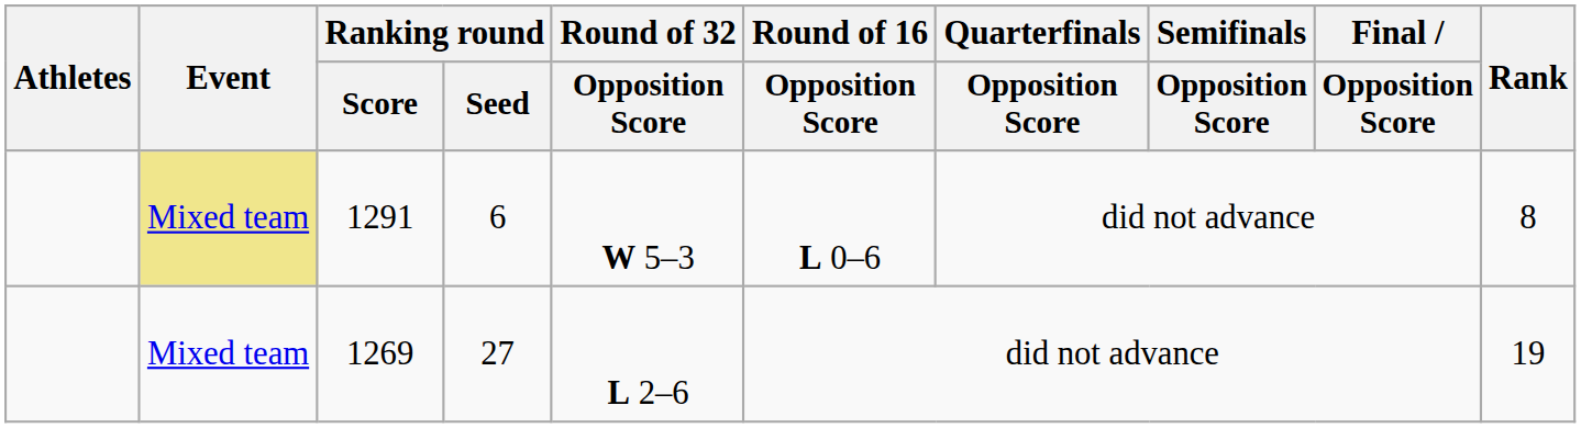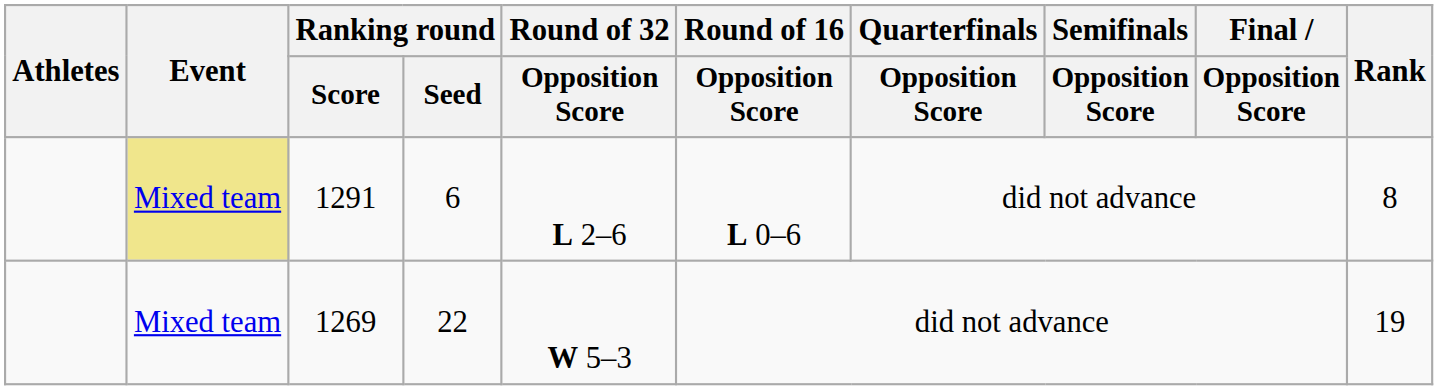1291 | Round of 32 / Opposition Score: W 5–3 -> L 2–6
1269 | Ranking round / Seed: 27 -> 22
1269 | Round of 32 / Opposition Score: L 2–6 -> W 5–3
